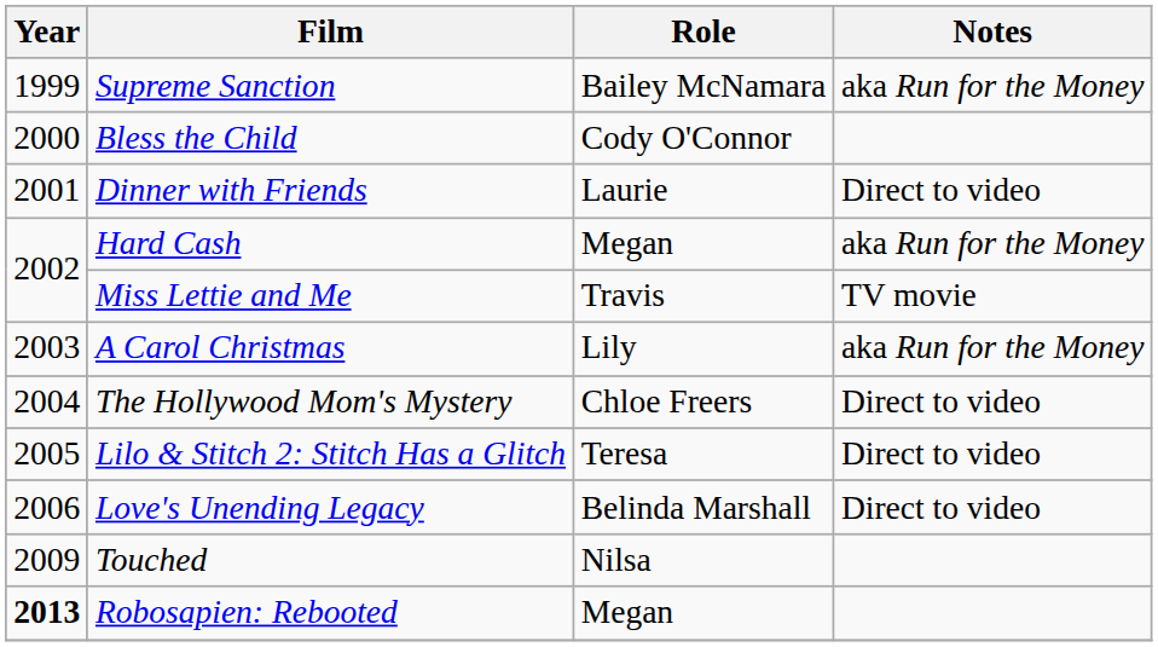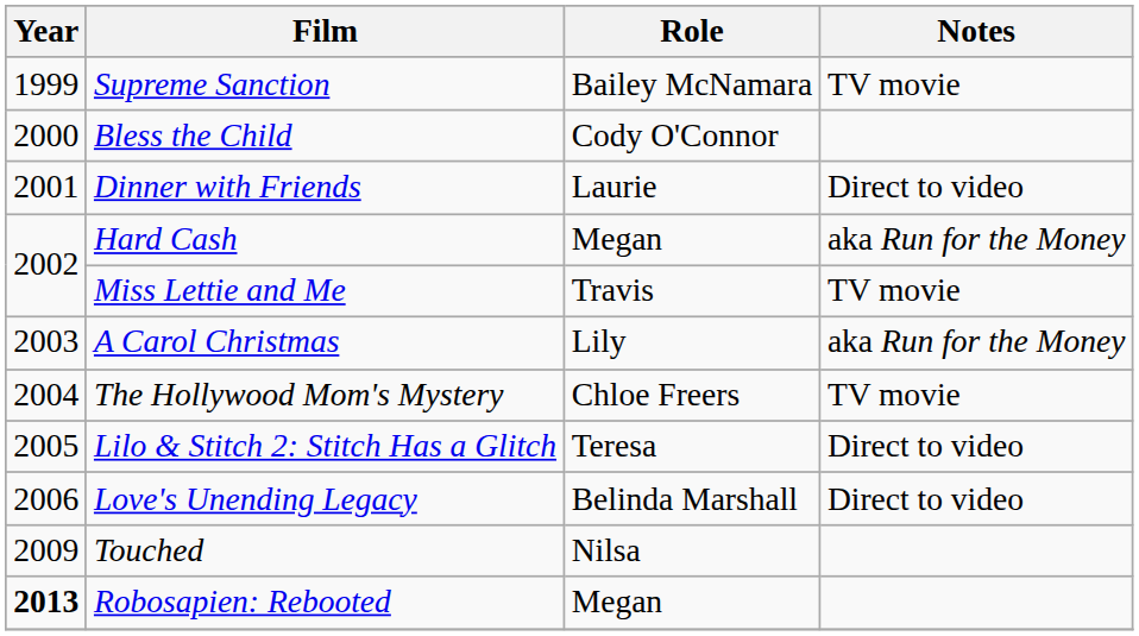Supreme Sanction | Notes: aka Run for the Money -> TV movie
The Hollywood Mom's Mystery | Notes: Direct to video -> TV movie
